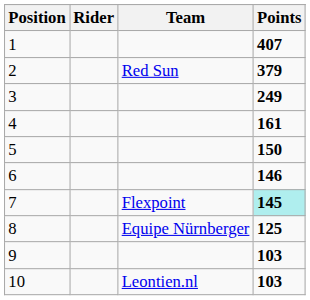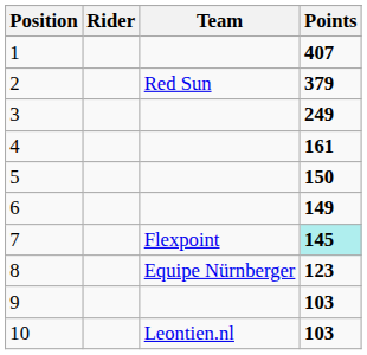6 | Points: 146 -> 149
8 | Points: 125 -> 123
